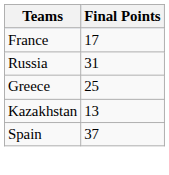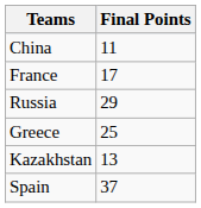+ row: China | 11
Russia | Final Points: 31 -> 29
